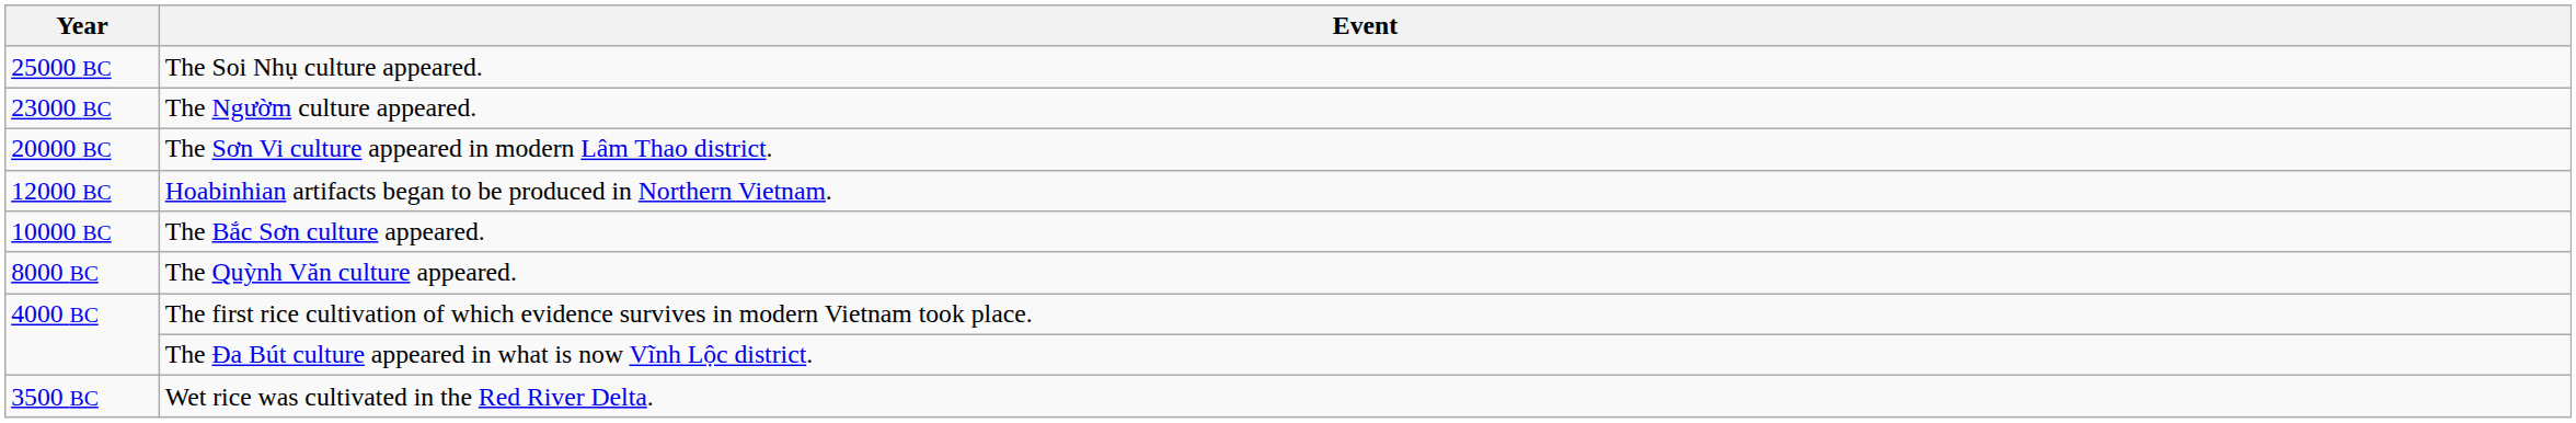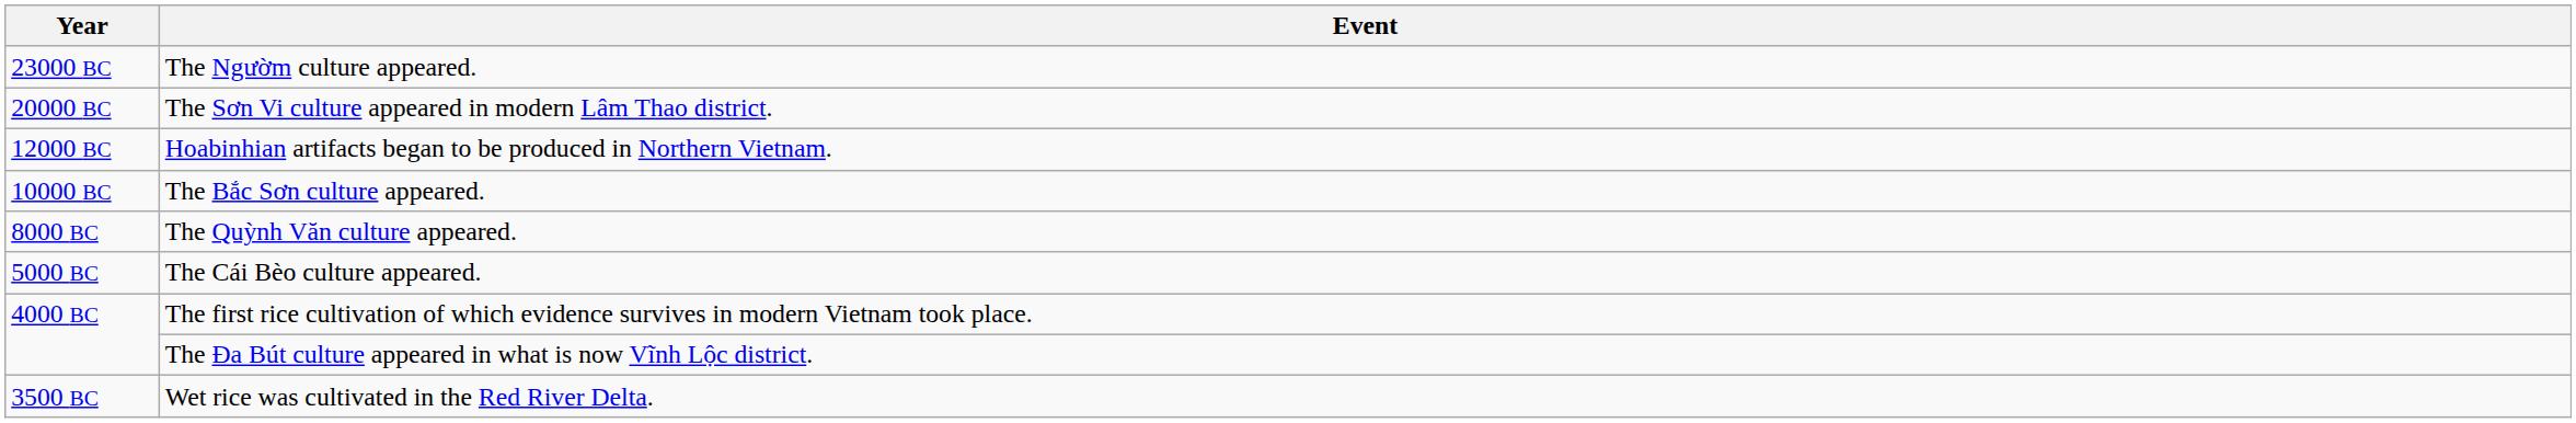- row: 25000 BC | The Soi Nhụ culture appeared.
+ row: 5000 BC | The Cái Bèo culture appeared.
